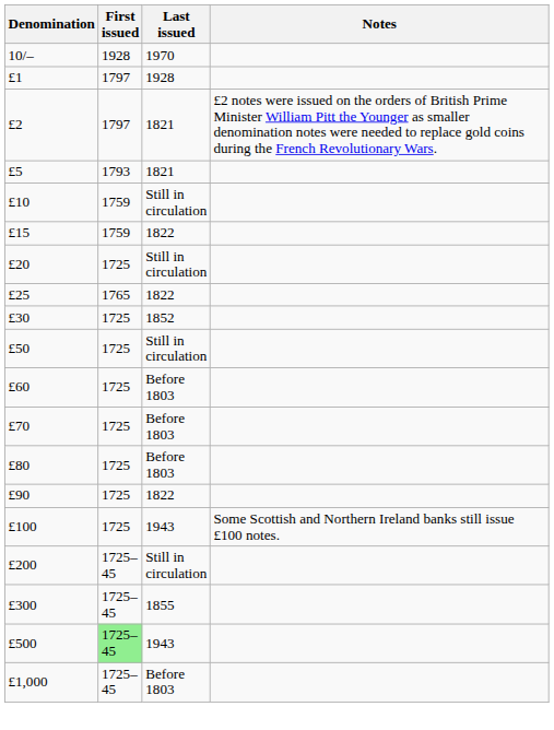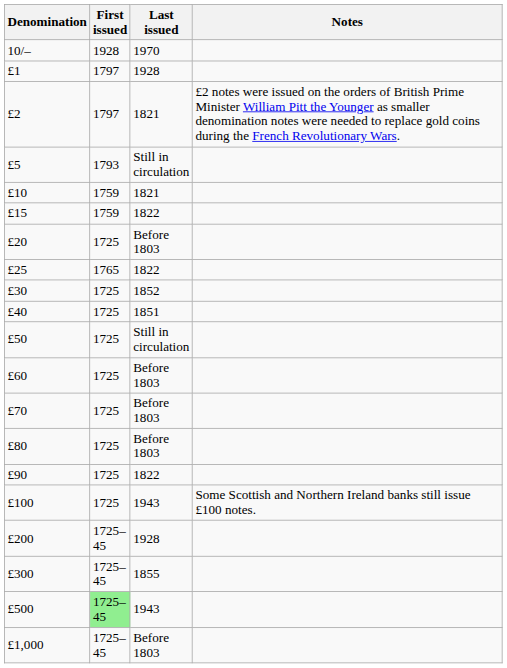£5 | Last issued: 1821 -> Still in circulation
£10 | Last issued: Still in circulation -> 1821
£20 | Last issued: Still in circulation -> Before 1803
+ row: £40 | 1725 | 1851
£200 | Last issued: Still in circulation -> 1928
